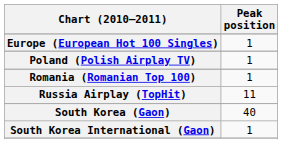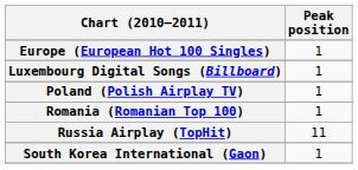+ row: Luxembourg Digital Songs (Billboard) | 1
- row: South Korea (Gaon) | 40
